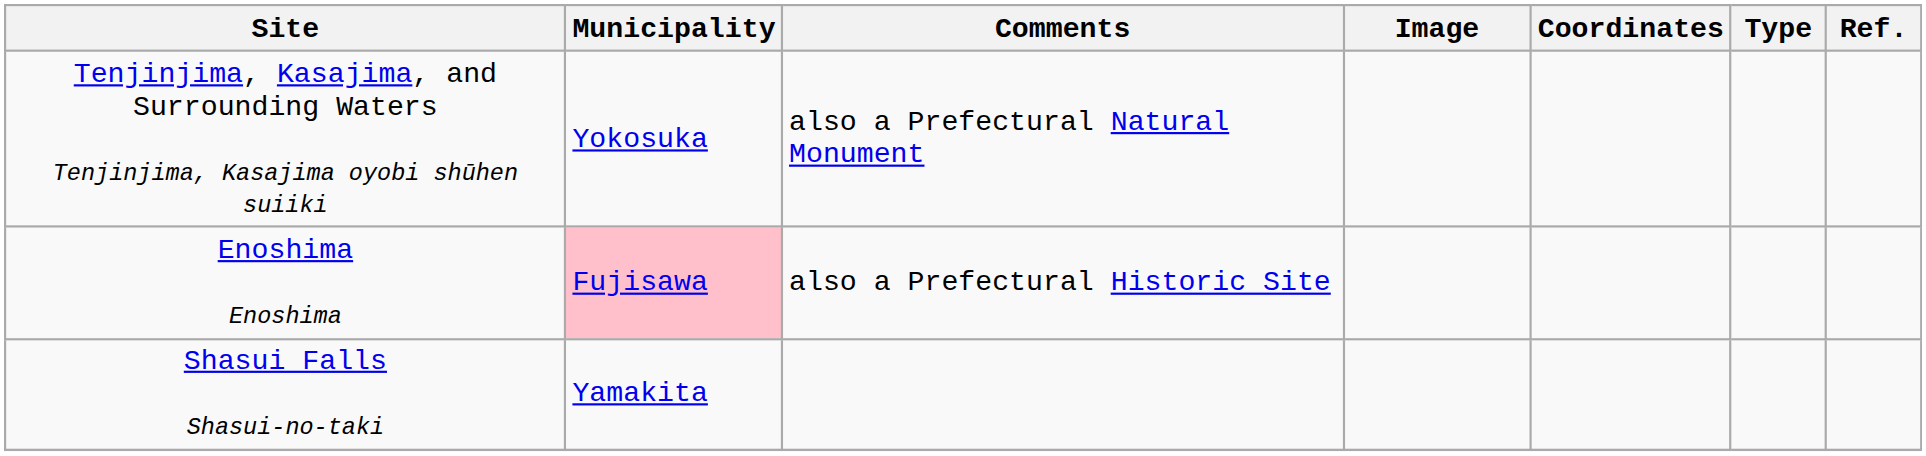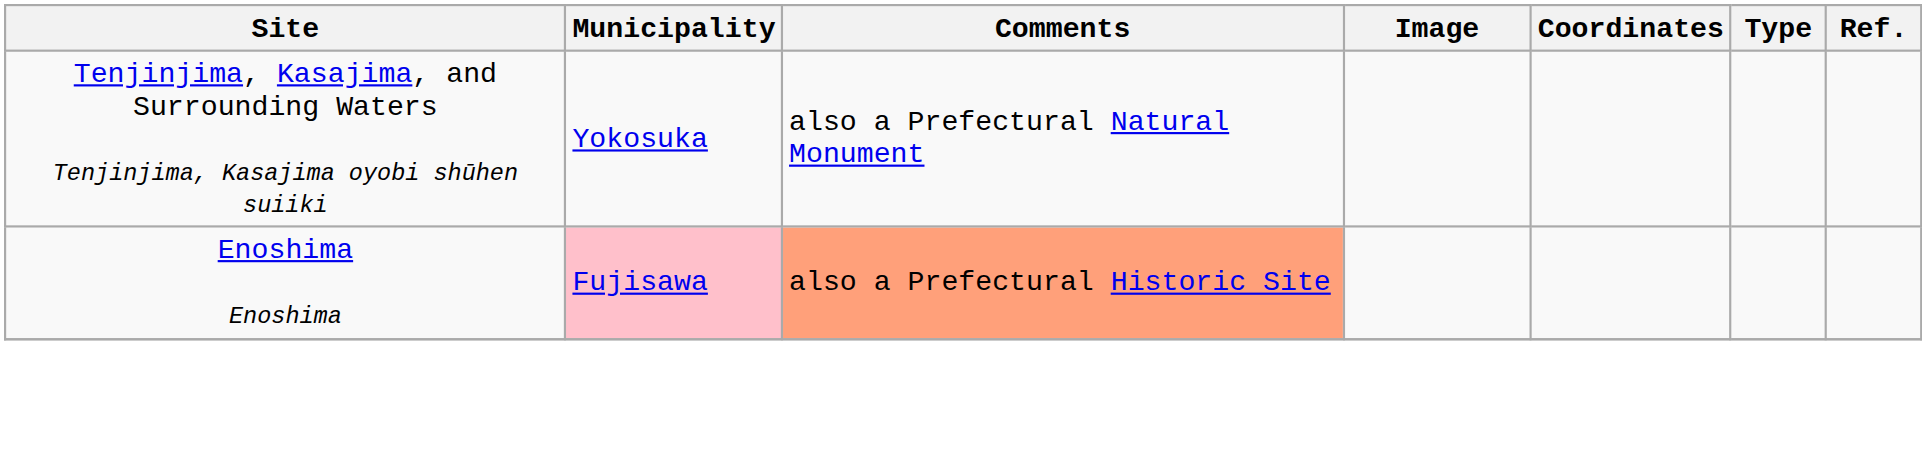Enoshima Enoshima | Comments: no background -> lightsalmon background
- row: Shasui Falls Shasui-no-taki | Yamakita
